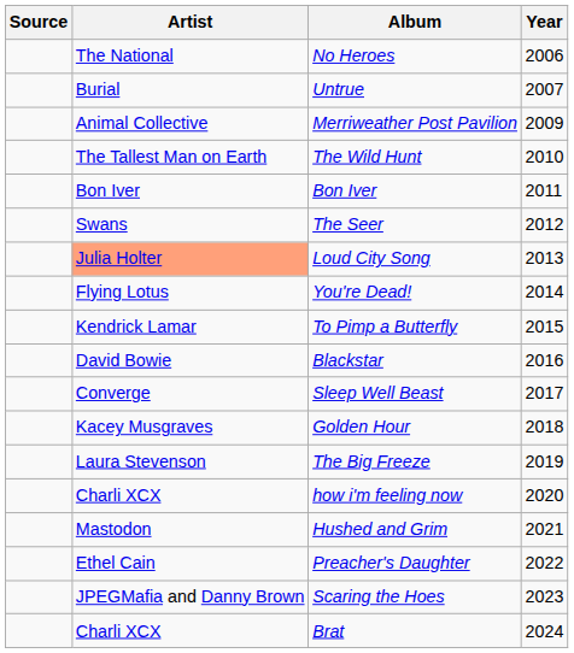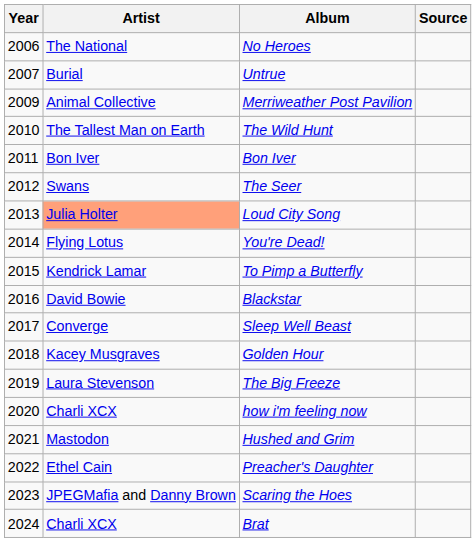columns swapped: Year <-> Source
